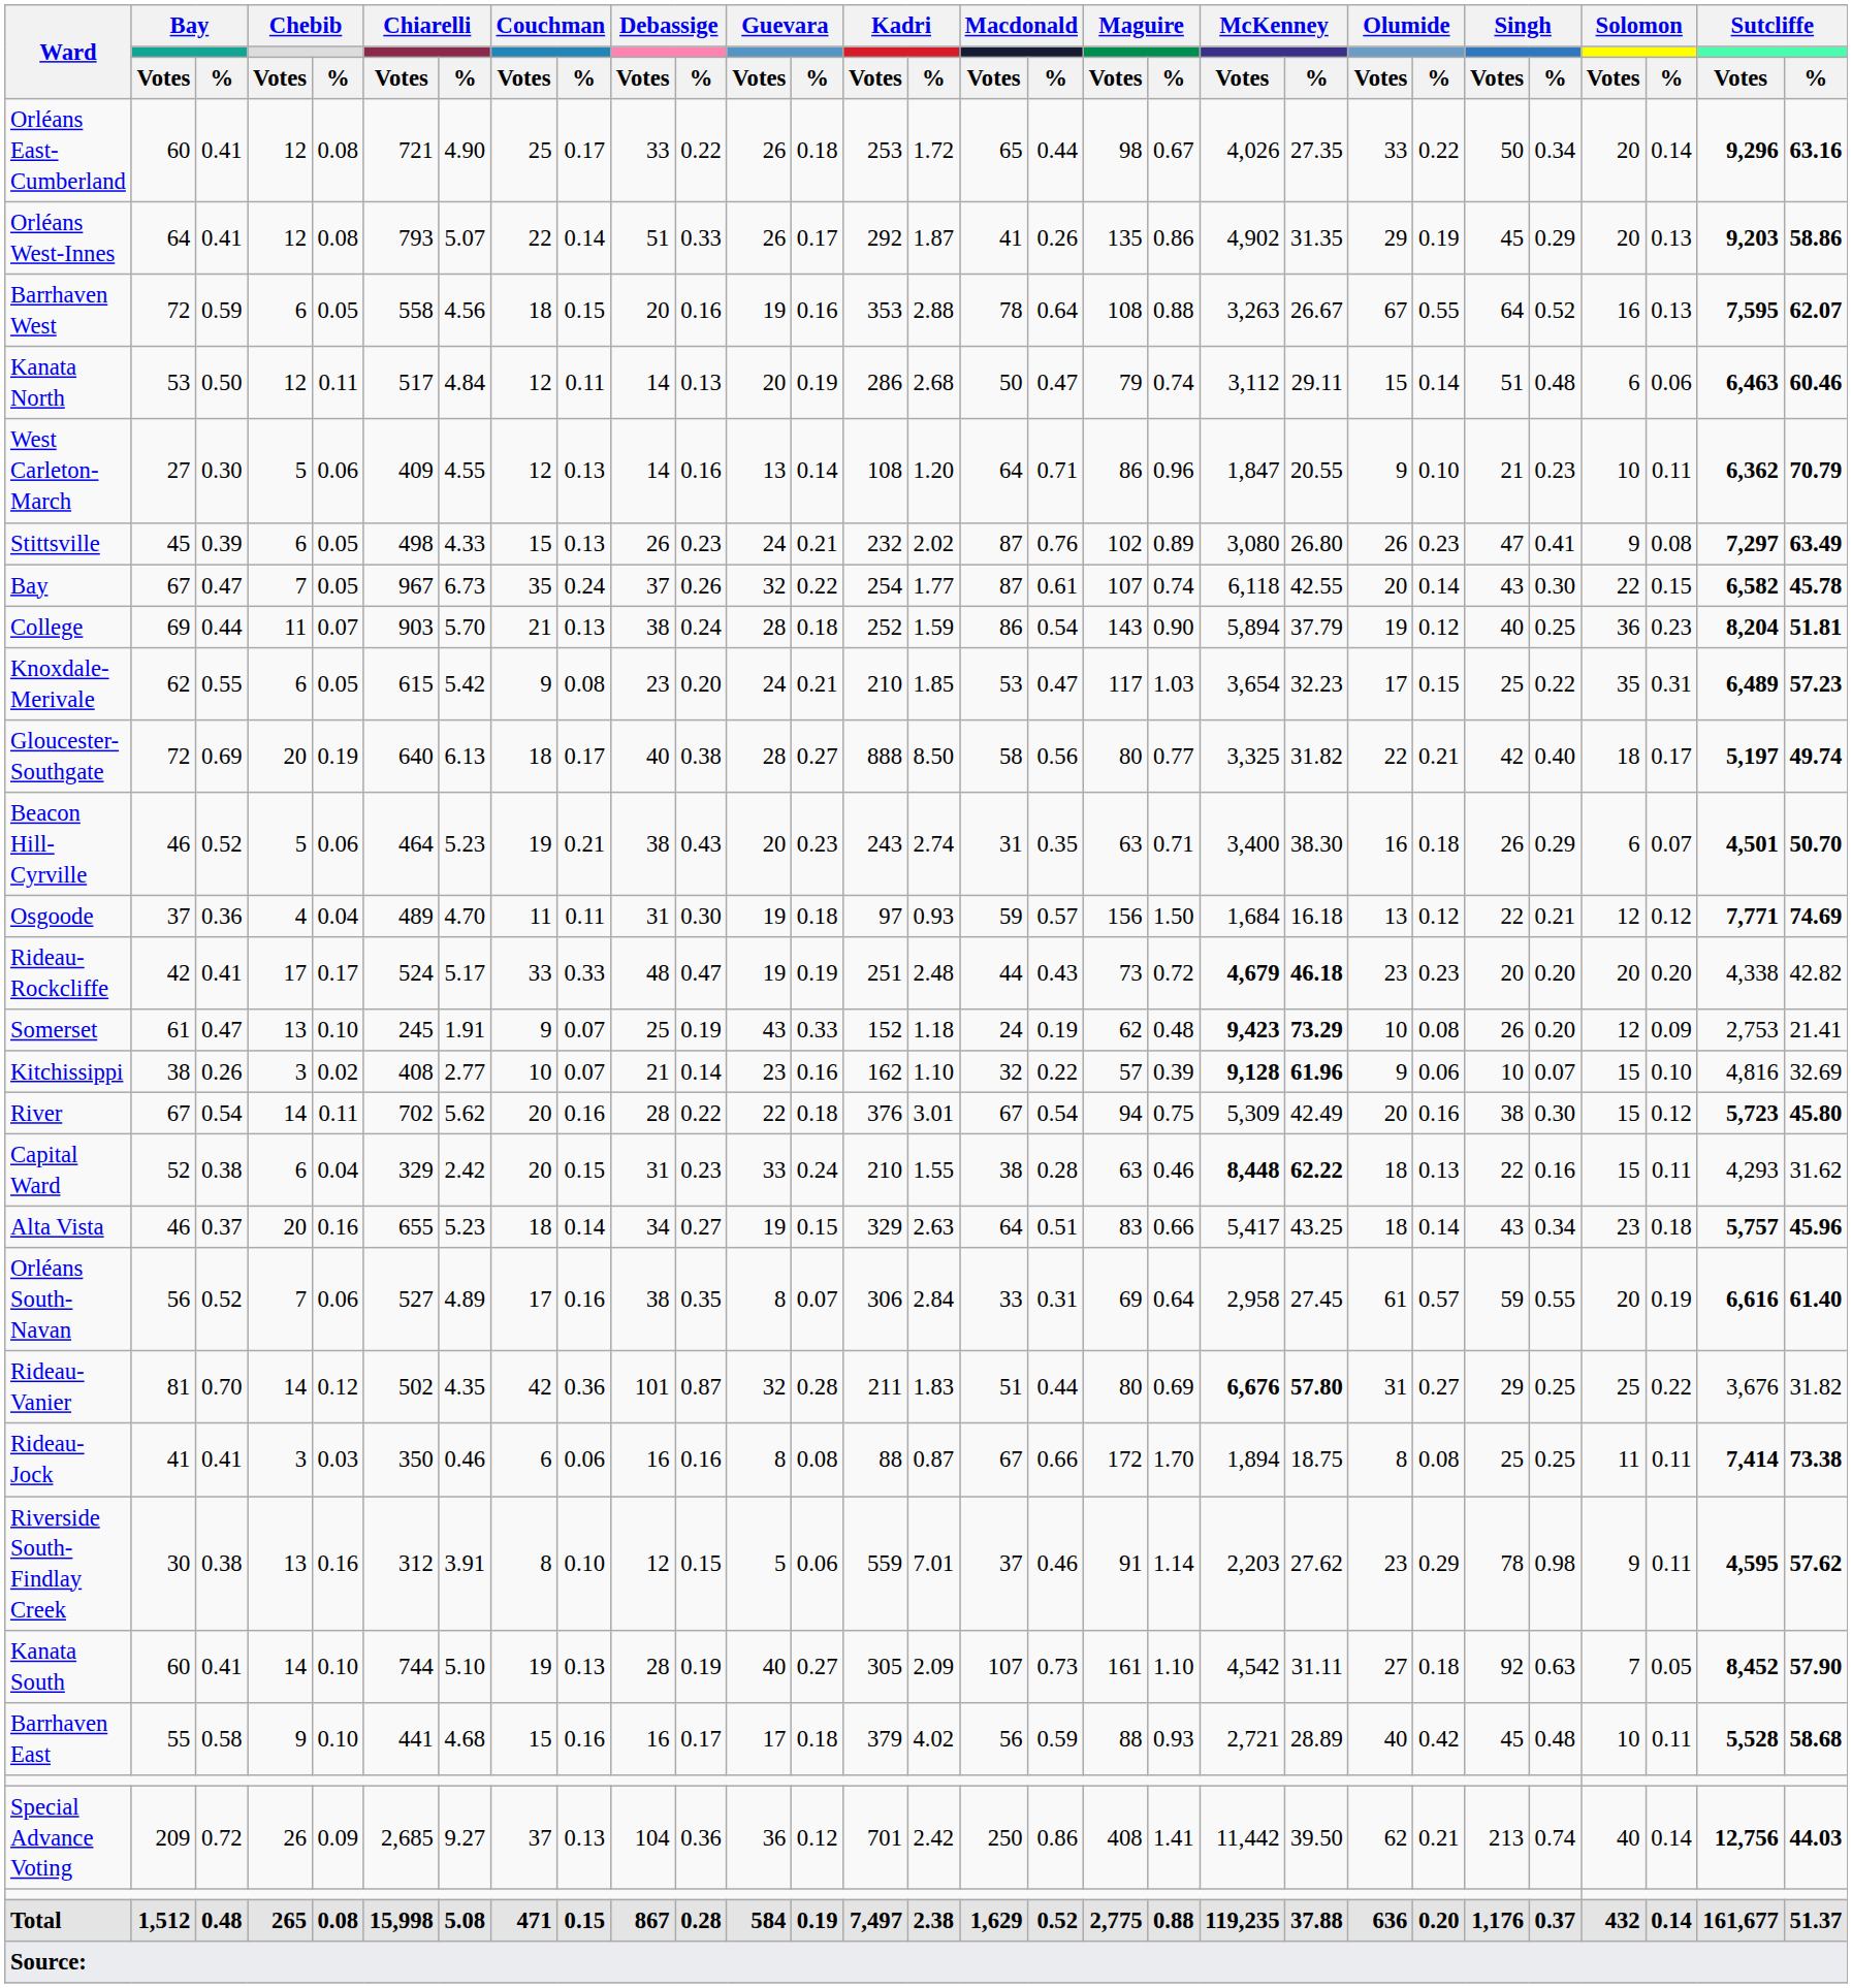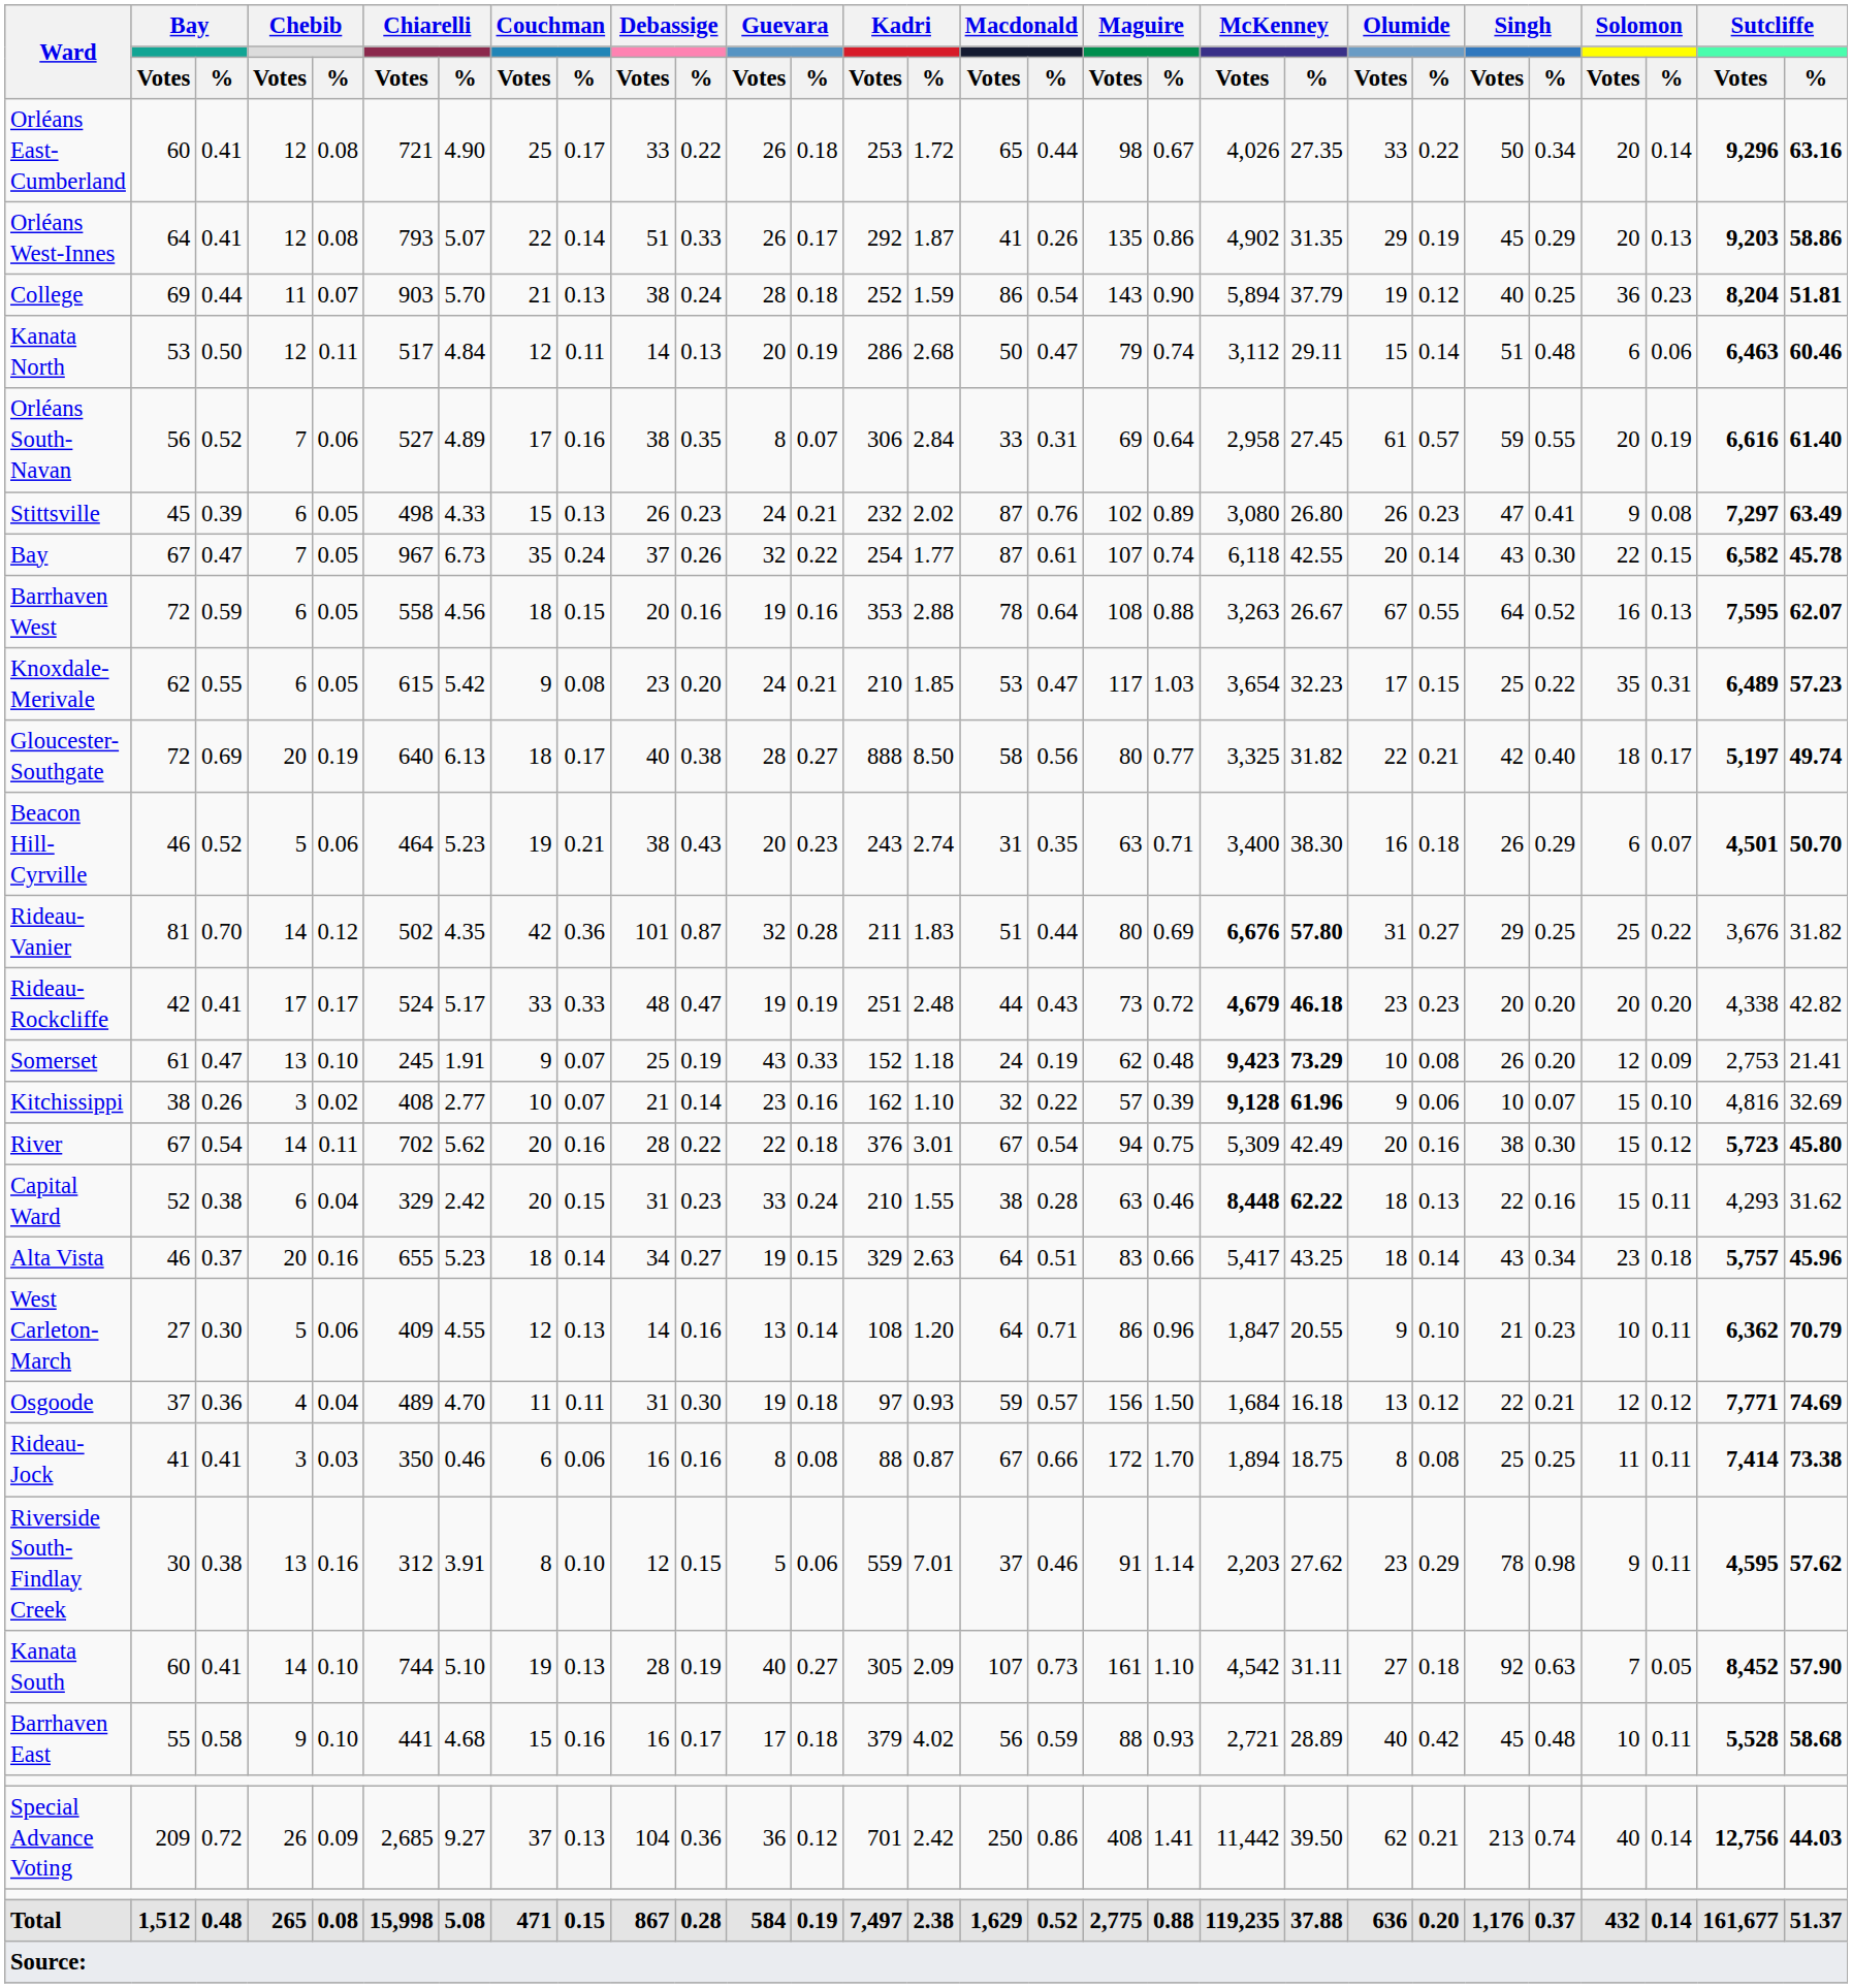rows swapped: Barrhaven West <-> College
rows swapped: West Carleton-March <-> Orléans South-Navan
rows swapped: Rideau-Vanier <-> Osgoode
